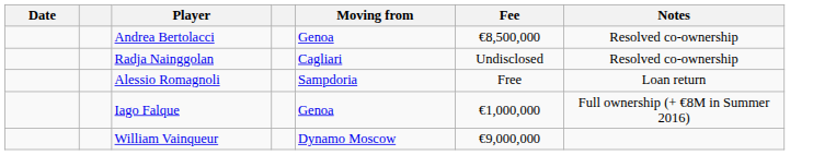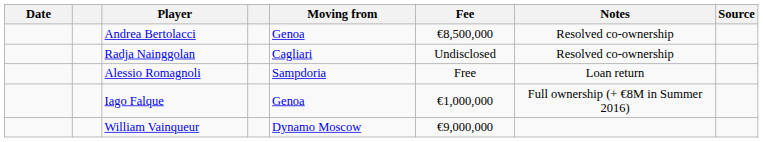+ column: Source
